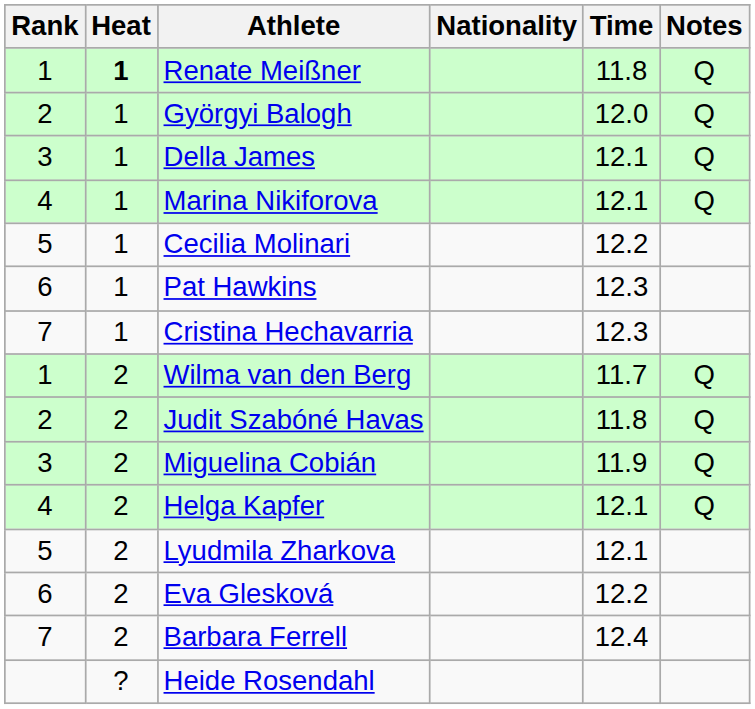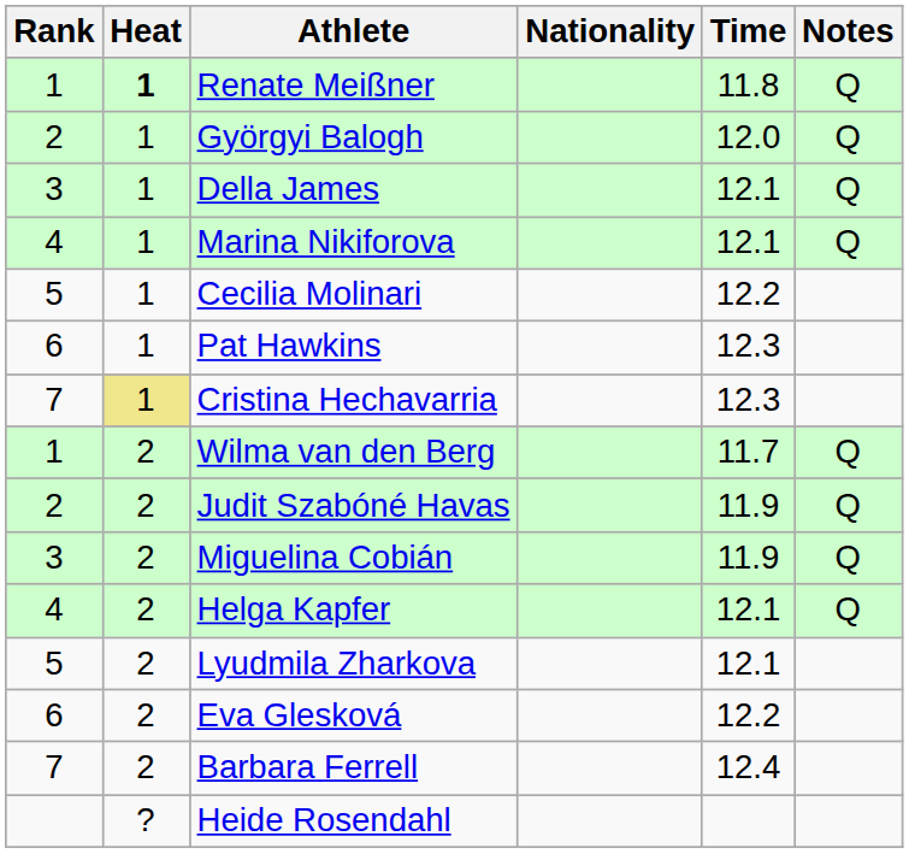Cristina Hechavarria | Heat: no background -> khaki background
Judit Szabóné Havas | Time: 11.8 -> 11.9
